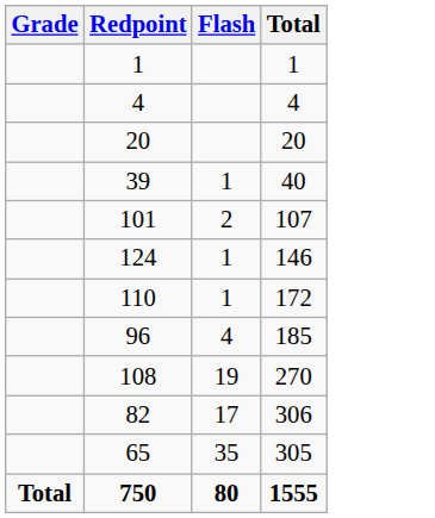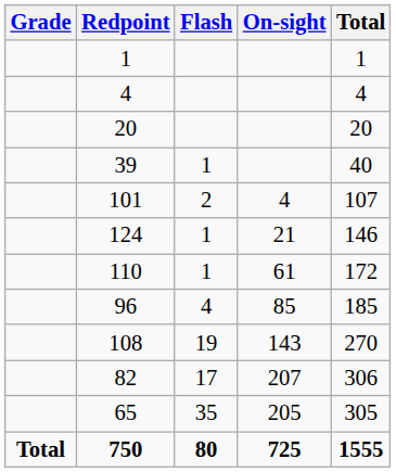+ column: On-sight | 4 | 21 | 61 | 85 | 143 | 207 | 205 | 725
